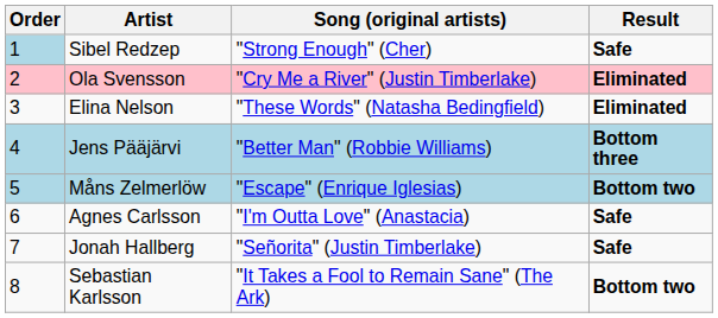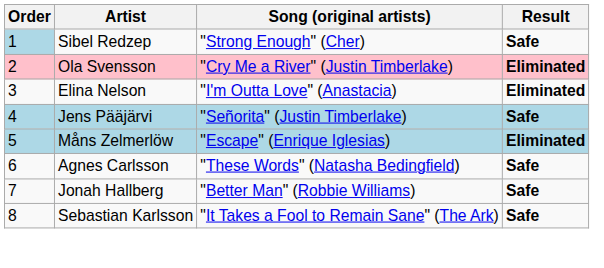Elina Nelson | Song (original artists): "These Words" (Natasha Bedingfield) -> "I'm Outta Love" (Anastacia)
Jens Pääjärvi | Song (original artists): "Better Man" (Robbie Williams) -> "Señorita" (Justin Timberlake)
Jens Pääjärvi | Result: Bottom three -> Safe
Måns Zelmerlöw | Result: Bottom two -> Eliminated
Agnes Carlsson | Song (original artists): "I'm Outta Love" (Anastacia) -> "These Words" (Natasha Bedingfield)
Jonah Hallberg | Song (original artists): "Señorita" (Justin Timberlake) -> "Better Man" (Robbie Williams)
Sebastian Karlsson | Result: Bottom two -> Safe
